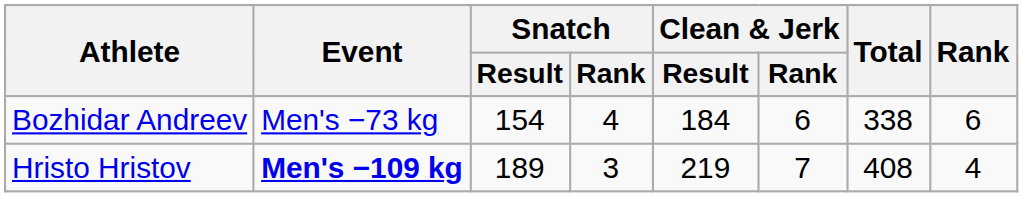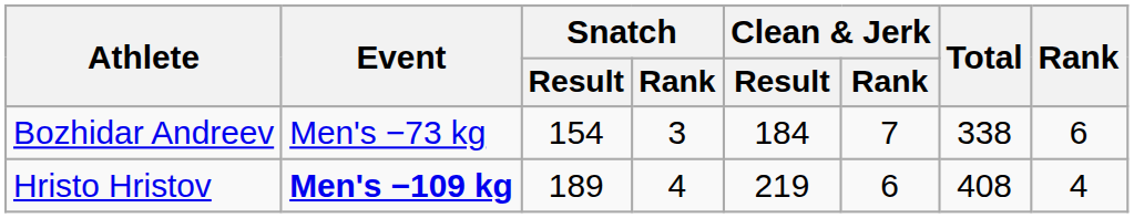Bozhidar Andreev | Snatch / Rank: 4 -> 3
Bozhidar Andreev | Clean & Jerk / Rank: 6 -> 7
Hristo Hristov | Snatch / Rank: 3 -> 4
Hristo Hristov | Clean & Jerk / Rank: 7 -> 6
